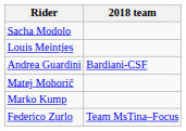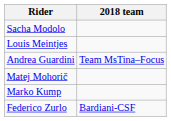Andrea Guardini | 2018 team: Bardiani-CSF -> Team MsTina–Focus
Federico Zurlo | 2018 team: Team MsTina–Focus -> Bardiani-CSF
